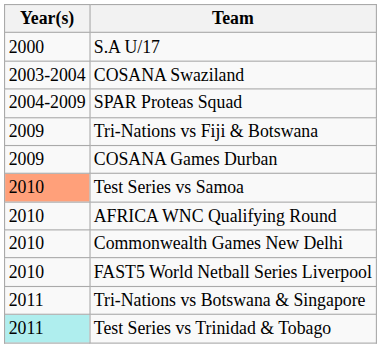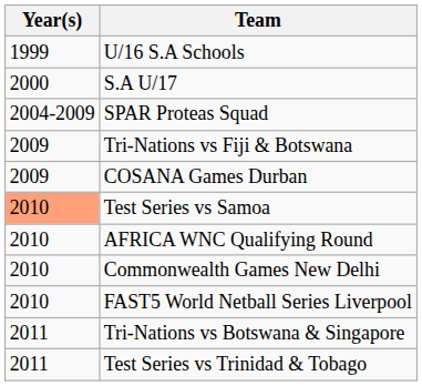+ row: 1999 | U/16 S.A Schools
- row: 2003-2004 | COSANA Swaziland
Test Series vs Trinidad & Tobago | Year(s): paleturquoise background -> no background
